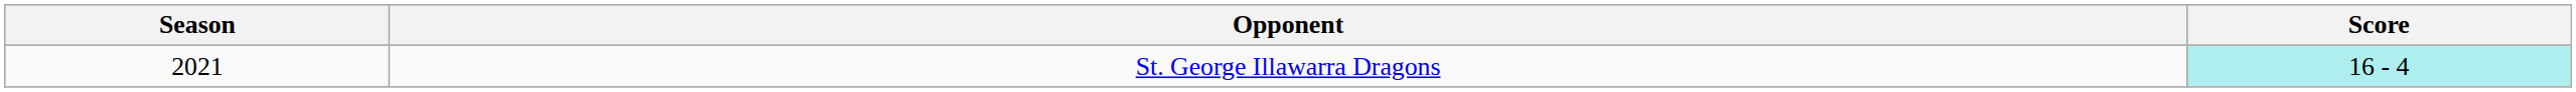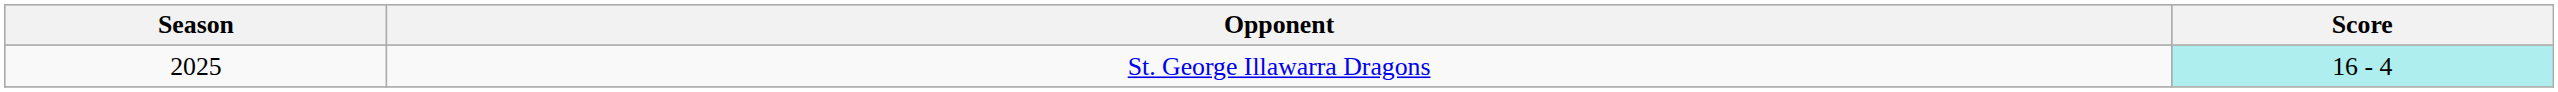St. George Illawarra Dragons | Season: 2021 -> 2025
